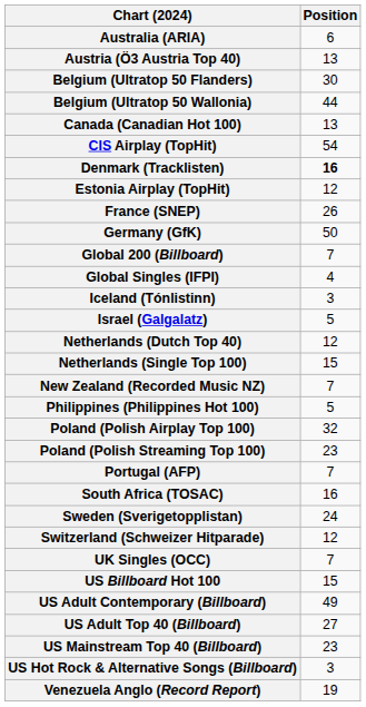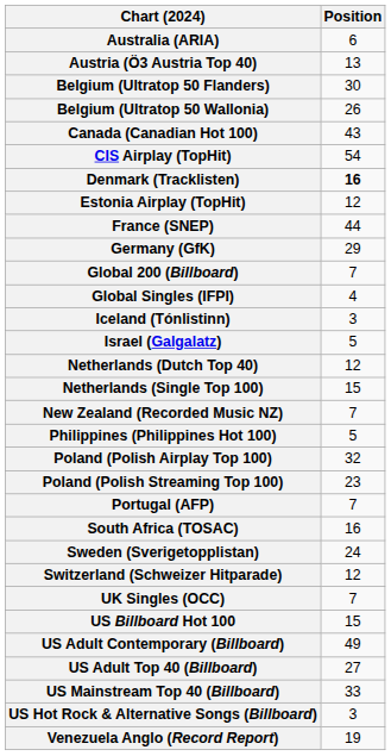Belgium (Ultratop 50 Wallonia) | Position: 44 -> 26
Canada (Canadian Hot 100) | Position: 13 -> 43
France (SNEP) | Position: 26 -> 44
Germany (GfK) | Position: 50 -> 29
US Mainstream Top 40 (Billboard) | Position: 23 -> 33
